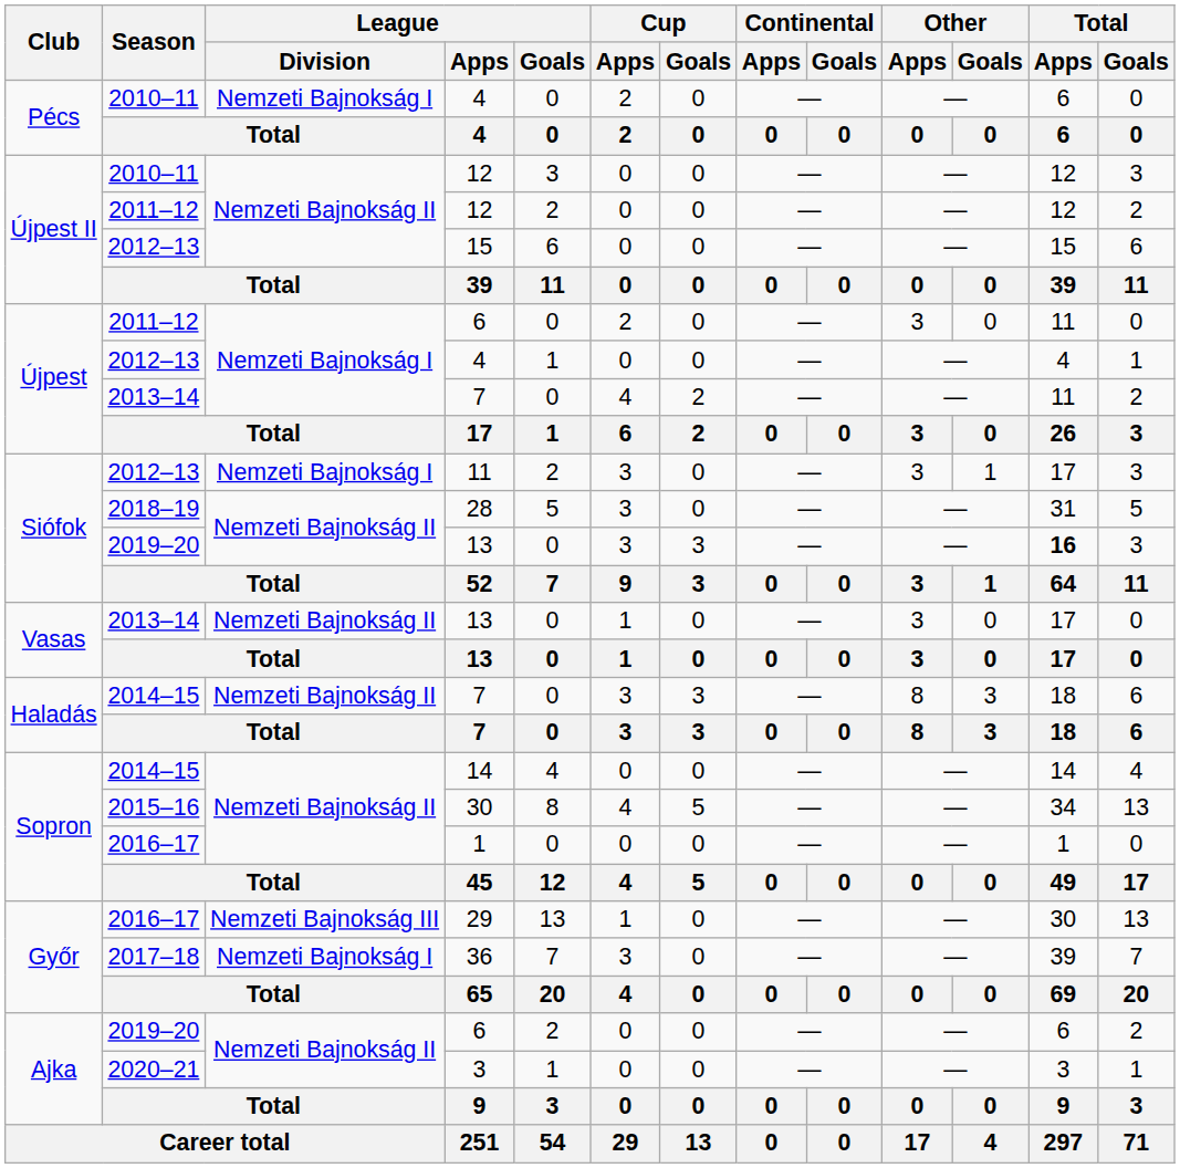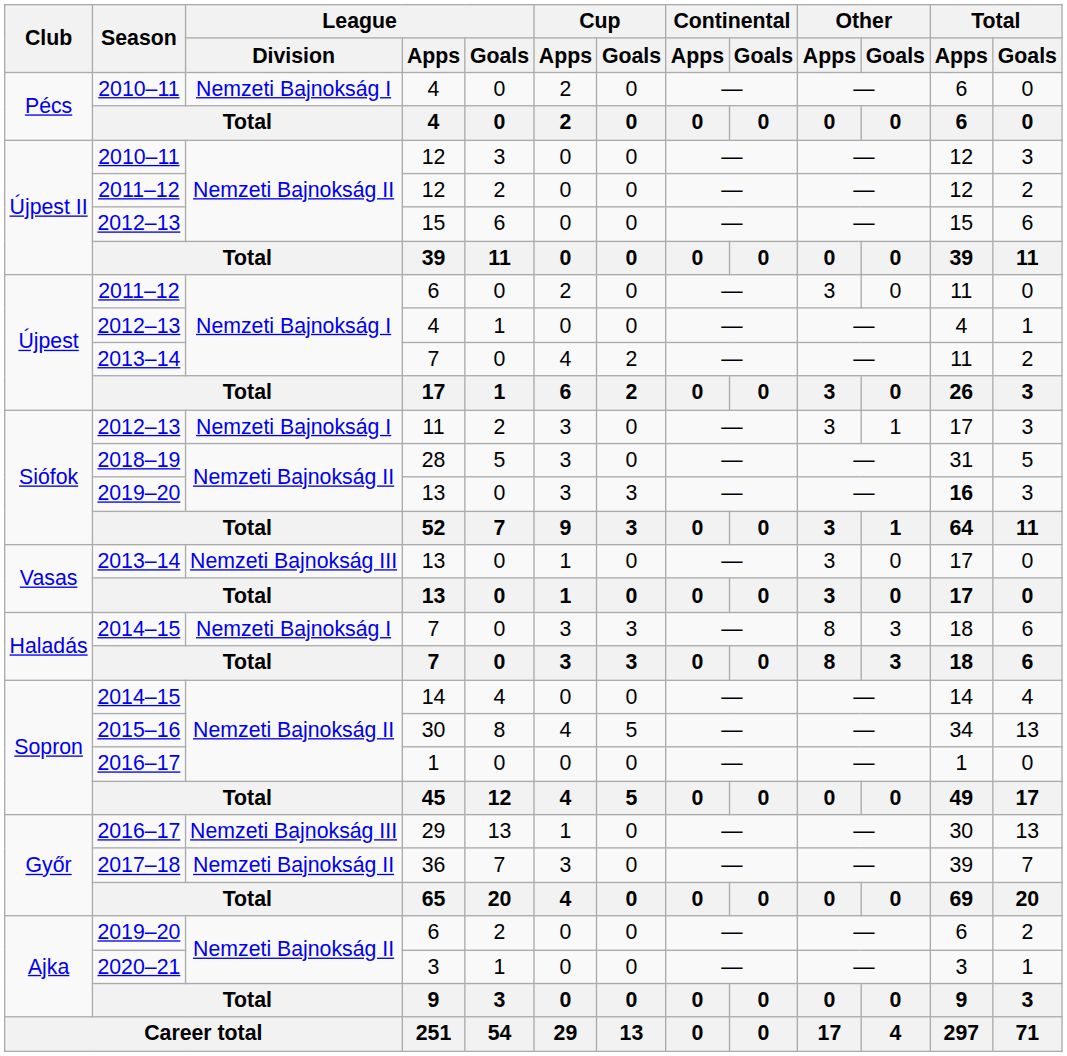2013–14 / 13 | League / Division: Nemzeti Bajnokság II -> Nemzeti Bajnokság III
2014–15 / 7 | League / Division: Nemzeti Bajnokság II -> Nemzeti Bajnokság I
36 | League / Division: Nemzeti Bajnokság I -> Nemzeti Bajnokság II
